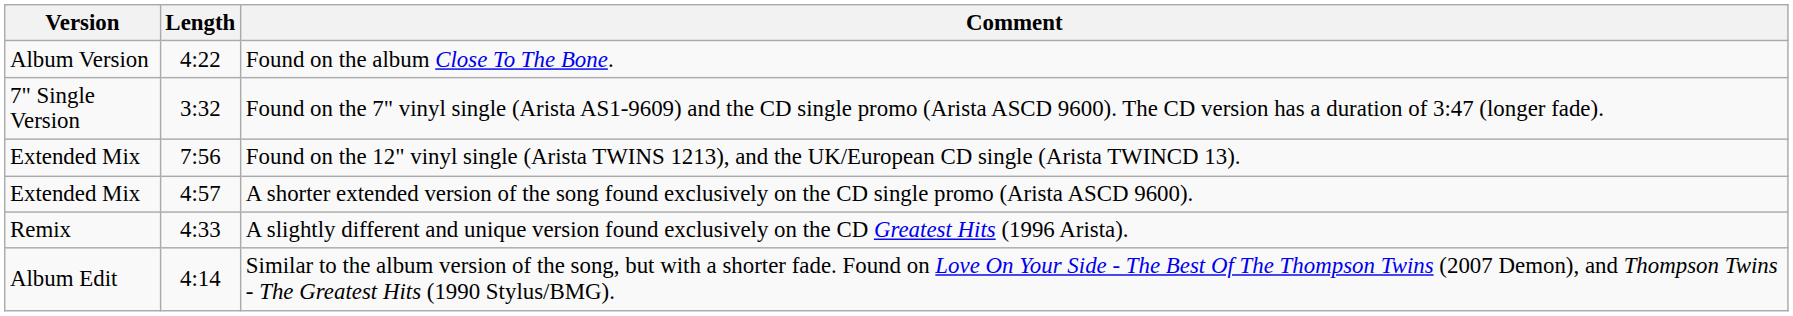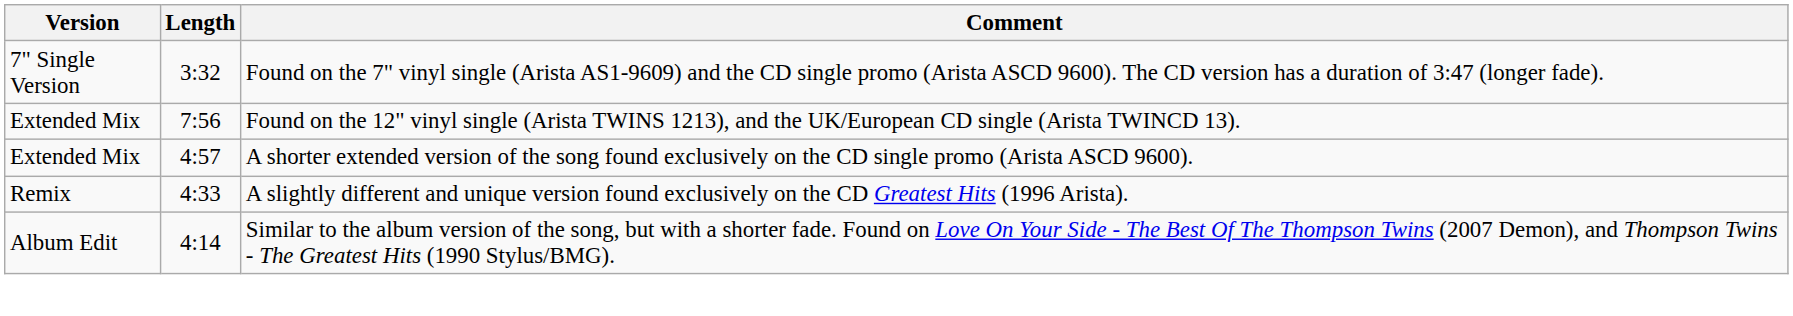- row: Album Version | 4:22 | Found on the album Close To The Bone.
